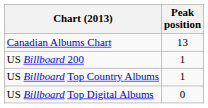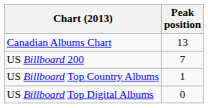US Billboard 200 | Peak position: 1 -> 7
